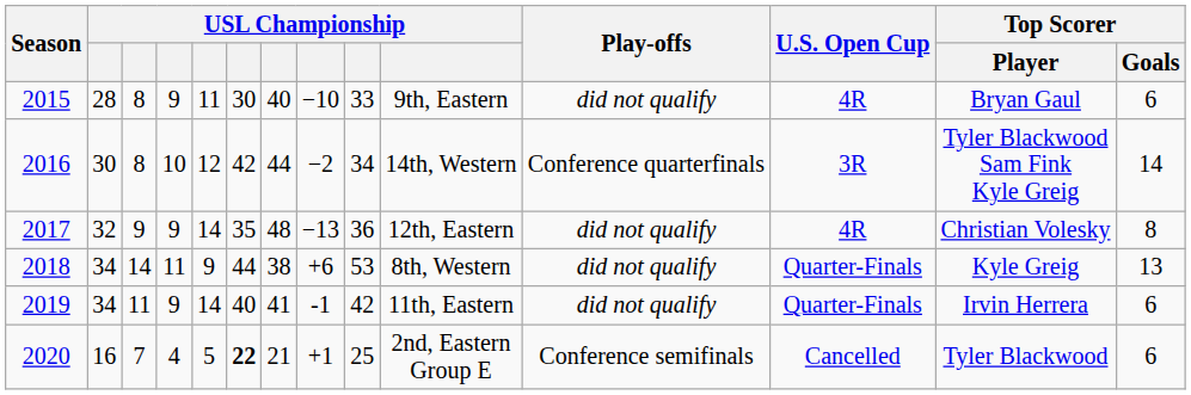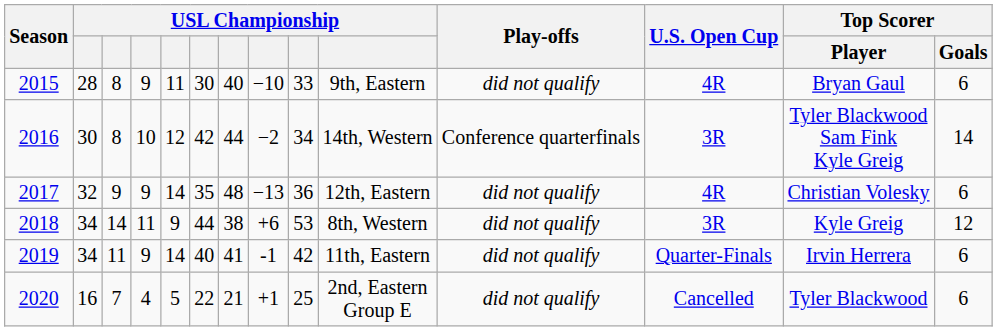2017 | Top Scorer / Goals: 8 -> 6
2018 | U.S. Open Cup: Quarter-Finals -> 3R
2018 | Top Scorer / Goals: 13 -> 12
2020 | column 6: bold -> normal
2020 | Play-offs: Conference semifinals -> did not qualify
